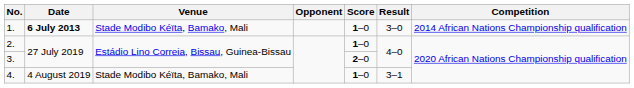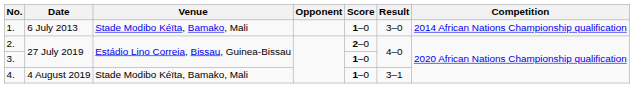1. | Date: bold -> normal
2. | Score: 1–0 -> 2–0
3. | Score: 2–0 -> 1–0
